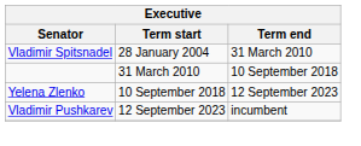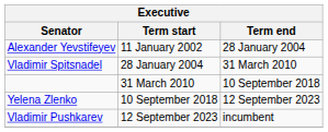+ row: Alexander Yevstifeyev | 11 January 2002 | 28 January 2004
